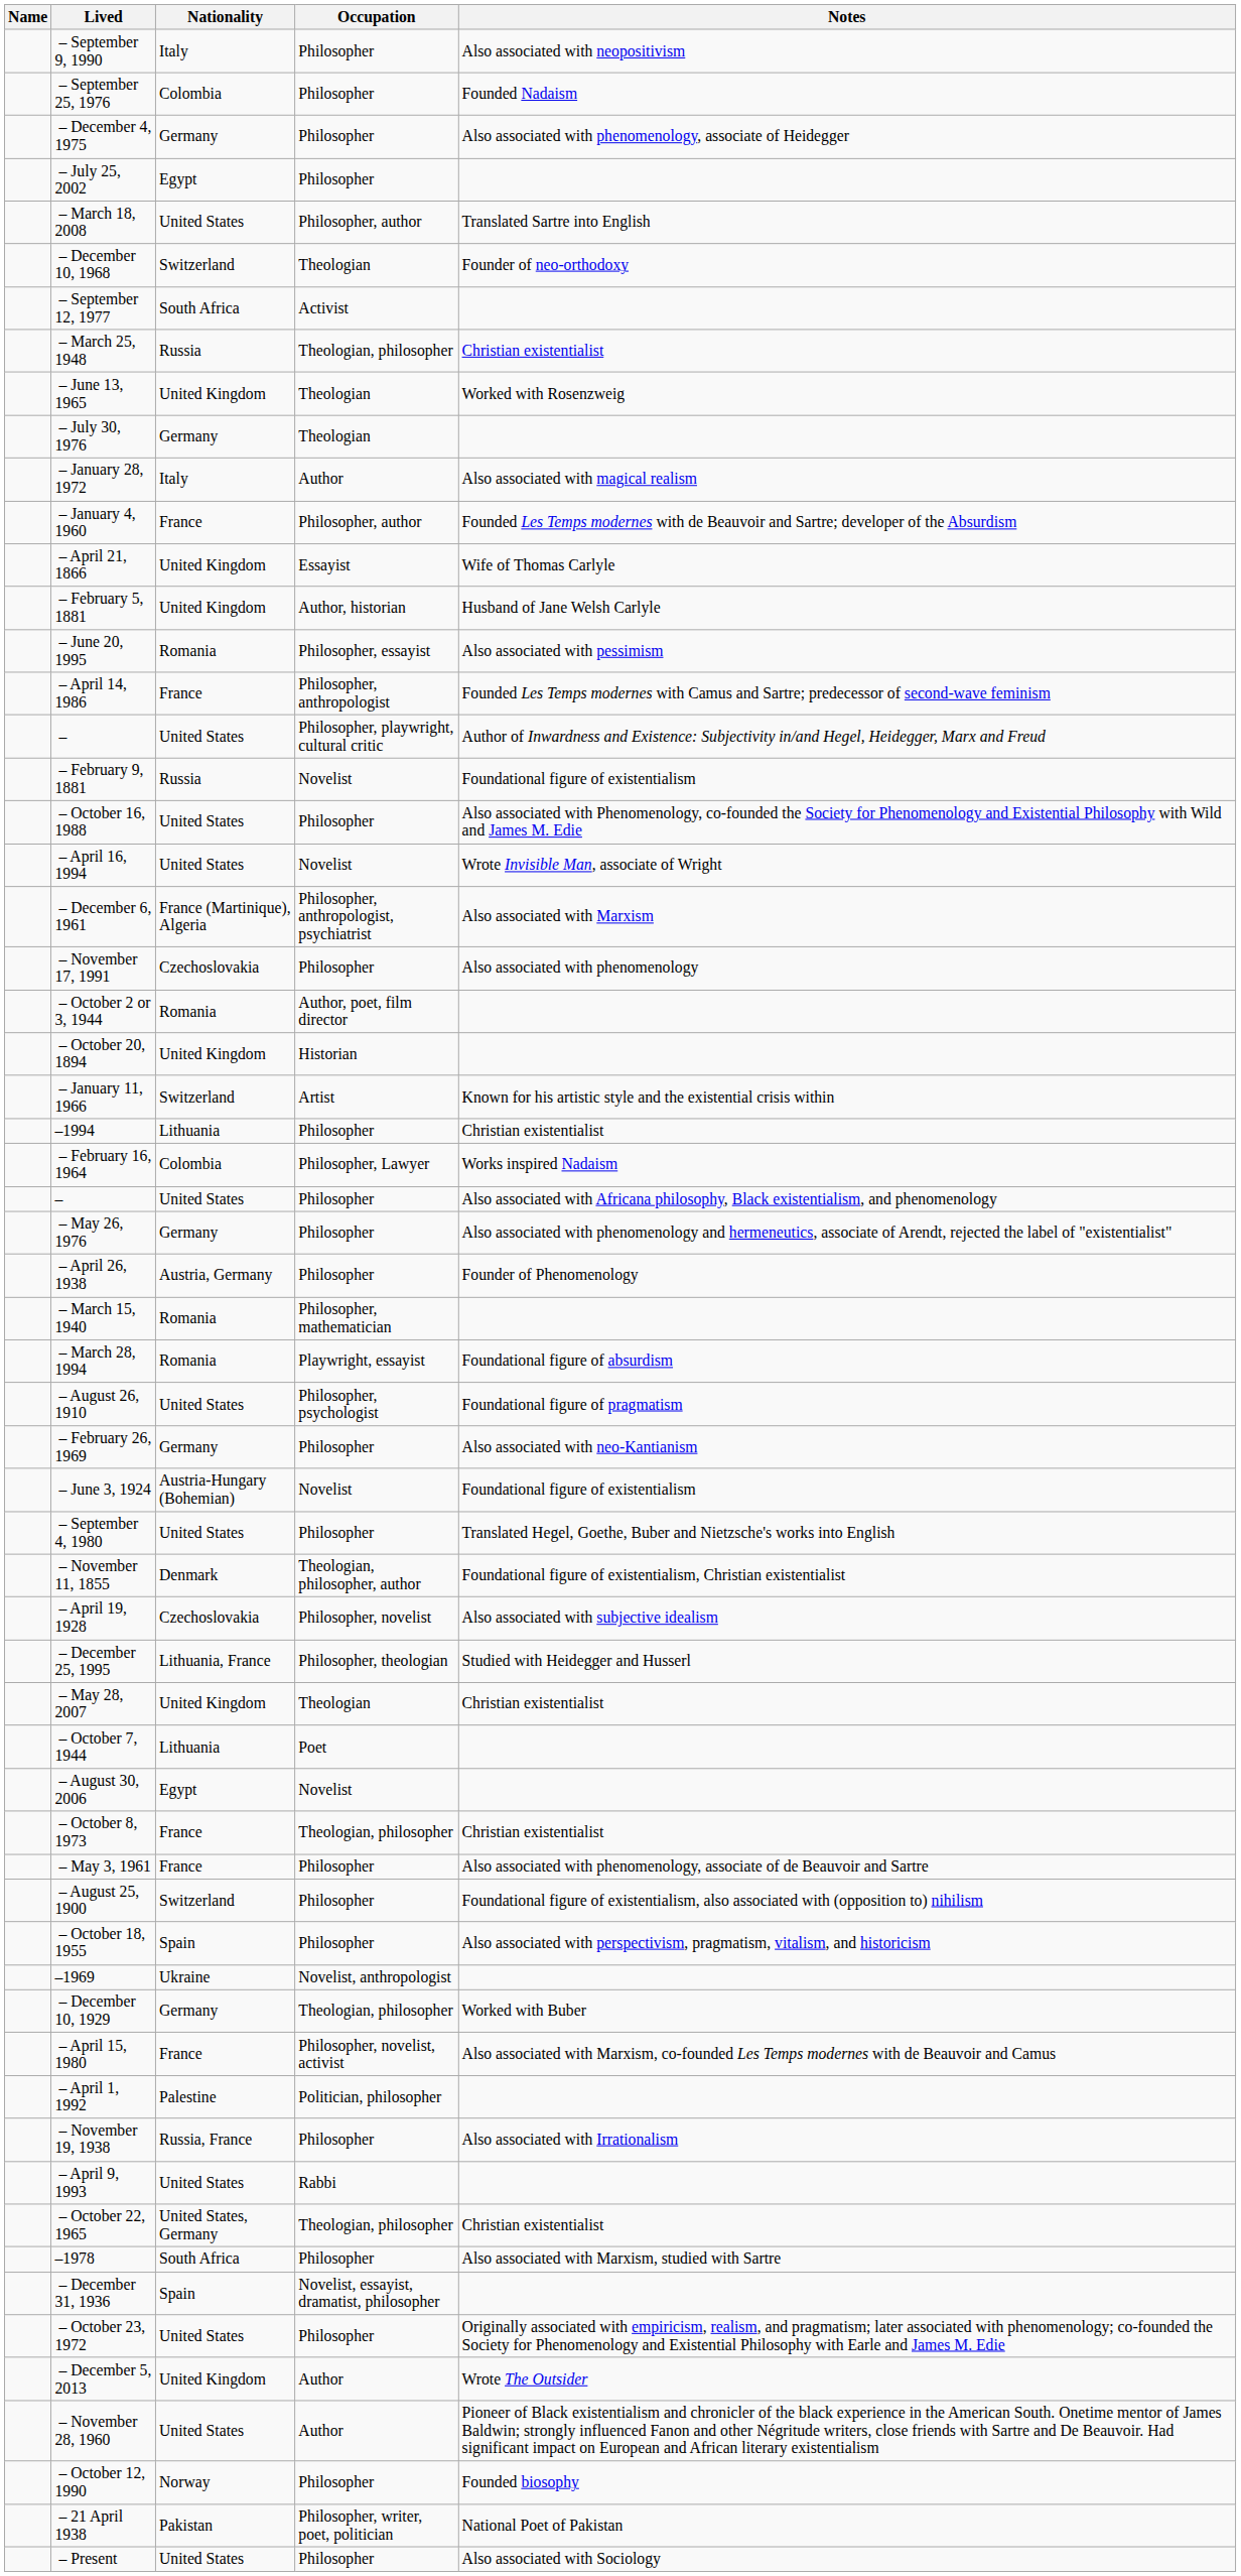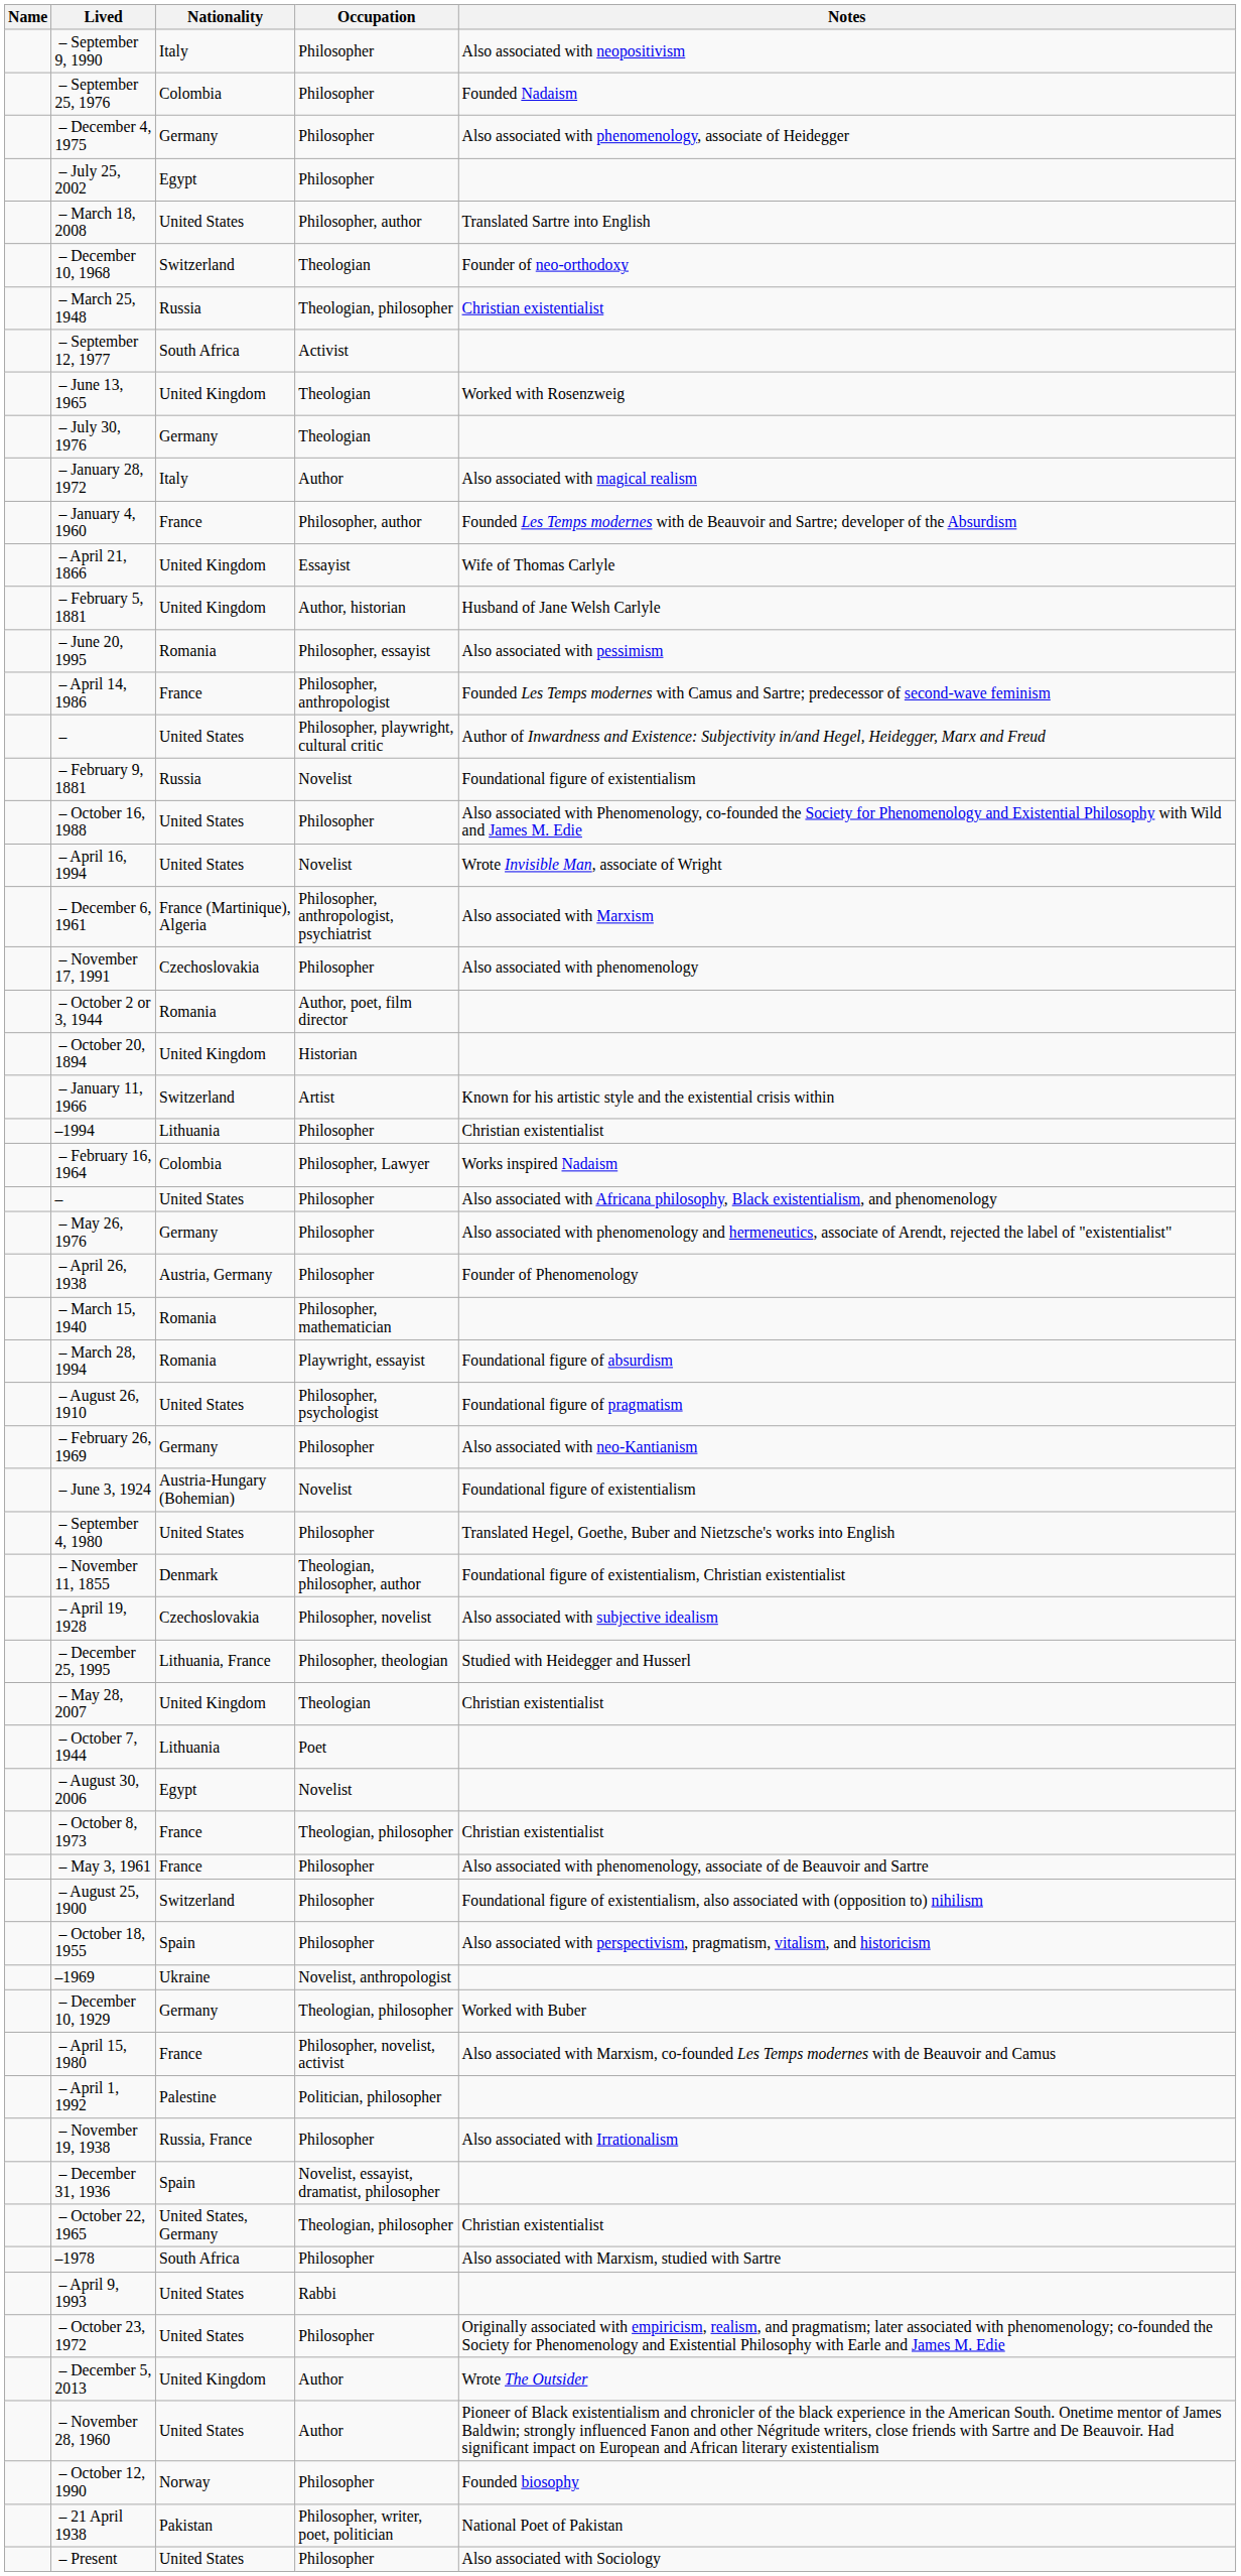rows swapped: – March 25, 1948 <-> – September 12, 1977
rows swapped: – April 9, 1993 <-> – December 31, 1936
